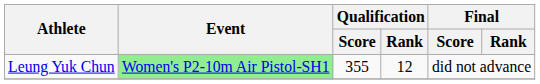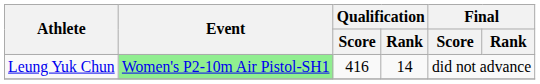Leung Yuk Chun | Qualification / Score: 355 -> 416
Leung Yuk Chun | Qualification / Rank: 12 -> 14
